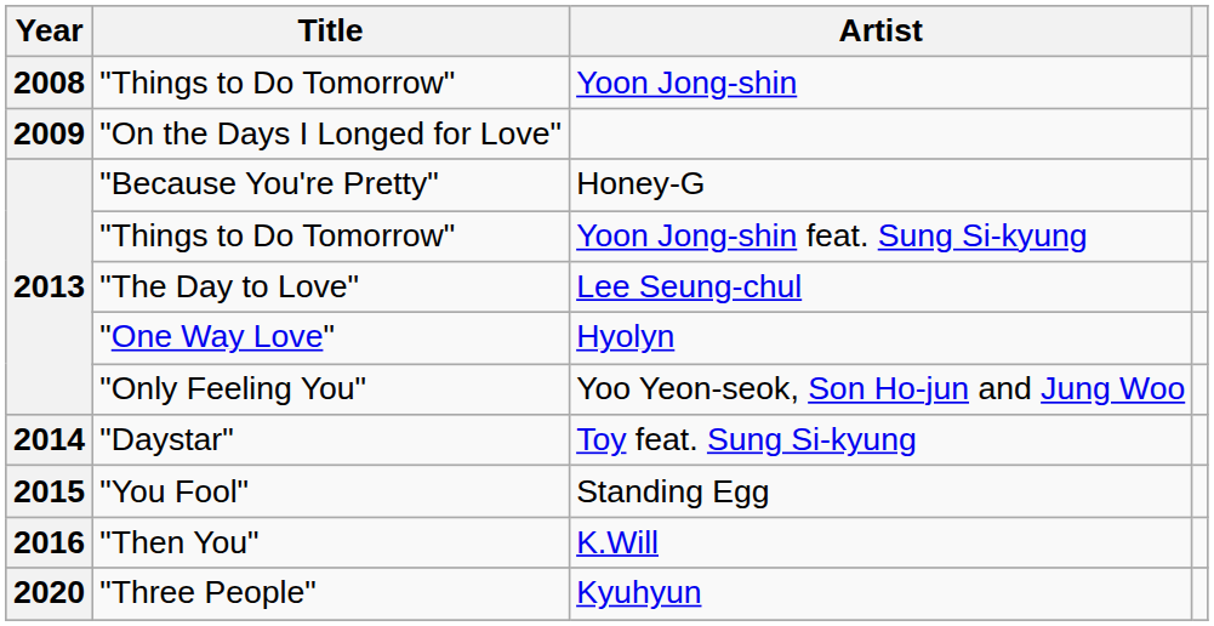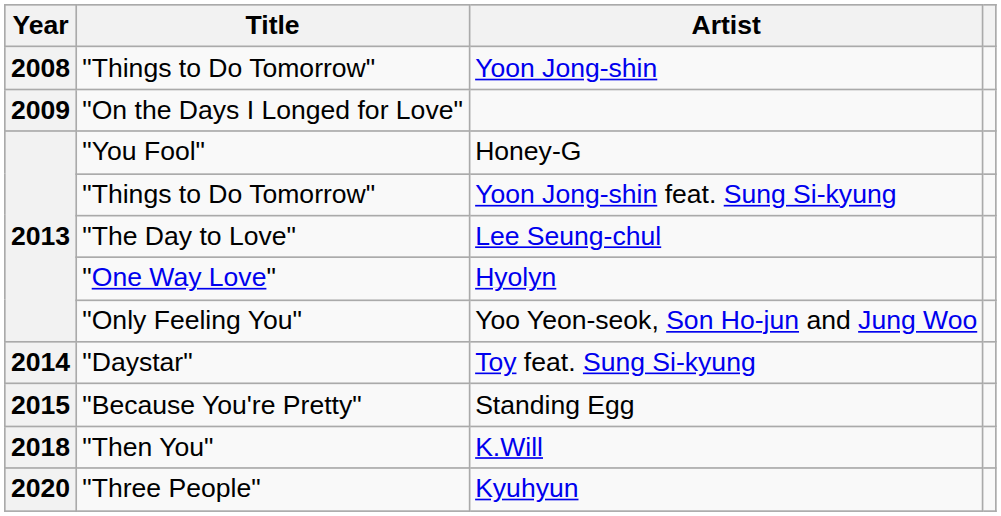Honey-G | Title: "Because You're Pretty" -> "You Fool"
Standing Egg | Title: "You Fool" -> "Because You're Pretty"
K.Will | Year: 2016 -> 2018
